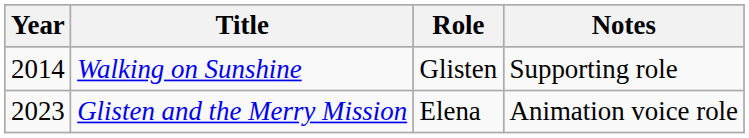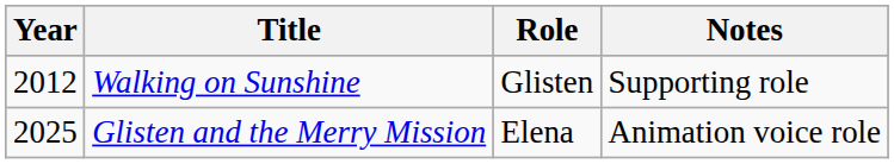Walking on Sunshine | Year: 2014 -> 2012
Glisten and the Merry Mission | Year: 2023 -> 2025
